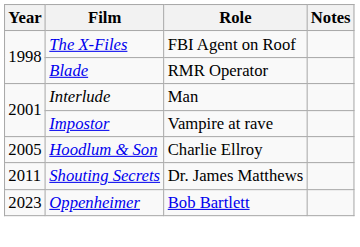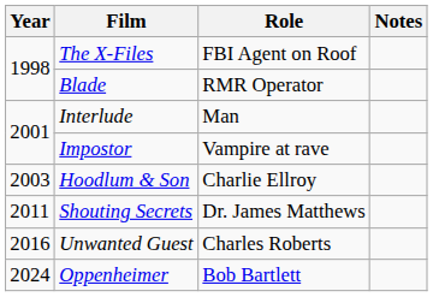Hoodlum & Son | Year: 2005 -> 2003
+ row: 2016 | Unwanted Guest | Charles Roberts
Oppenheimer | Year: 2023 -> 2024
